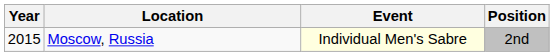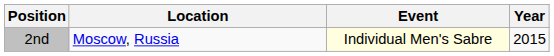columns swapped: Year <-> Position
